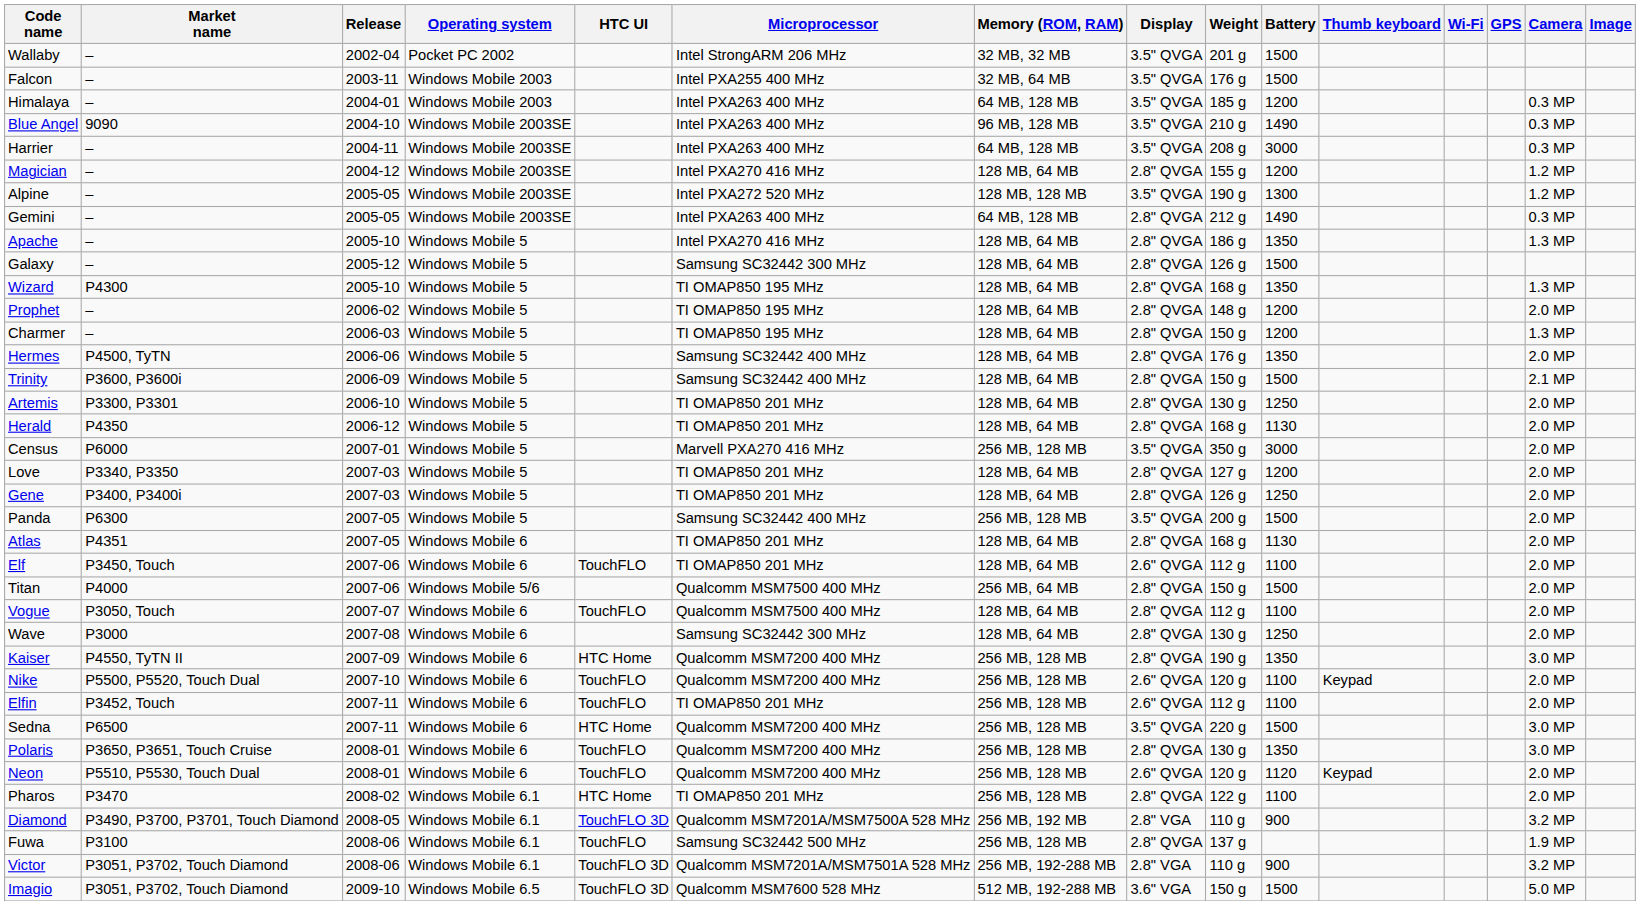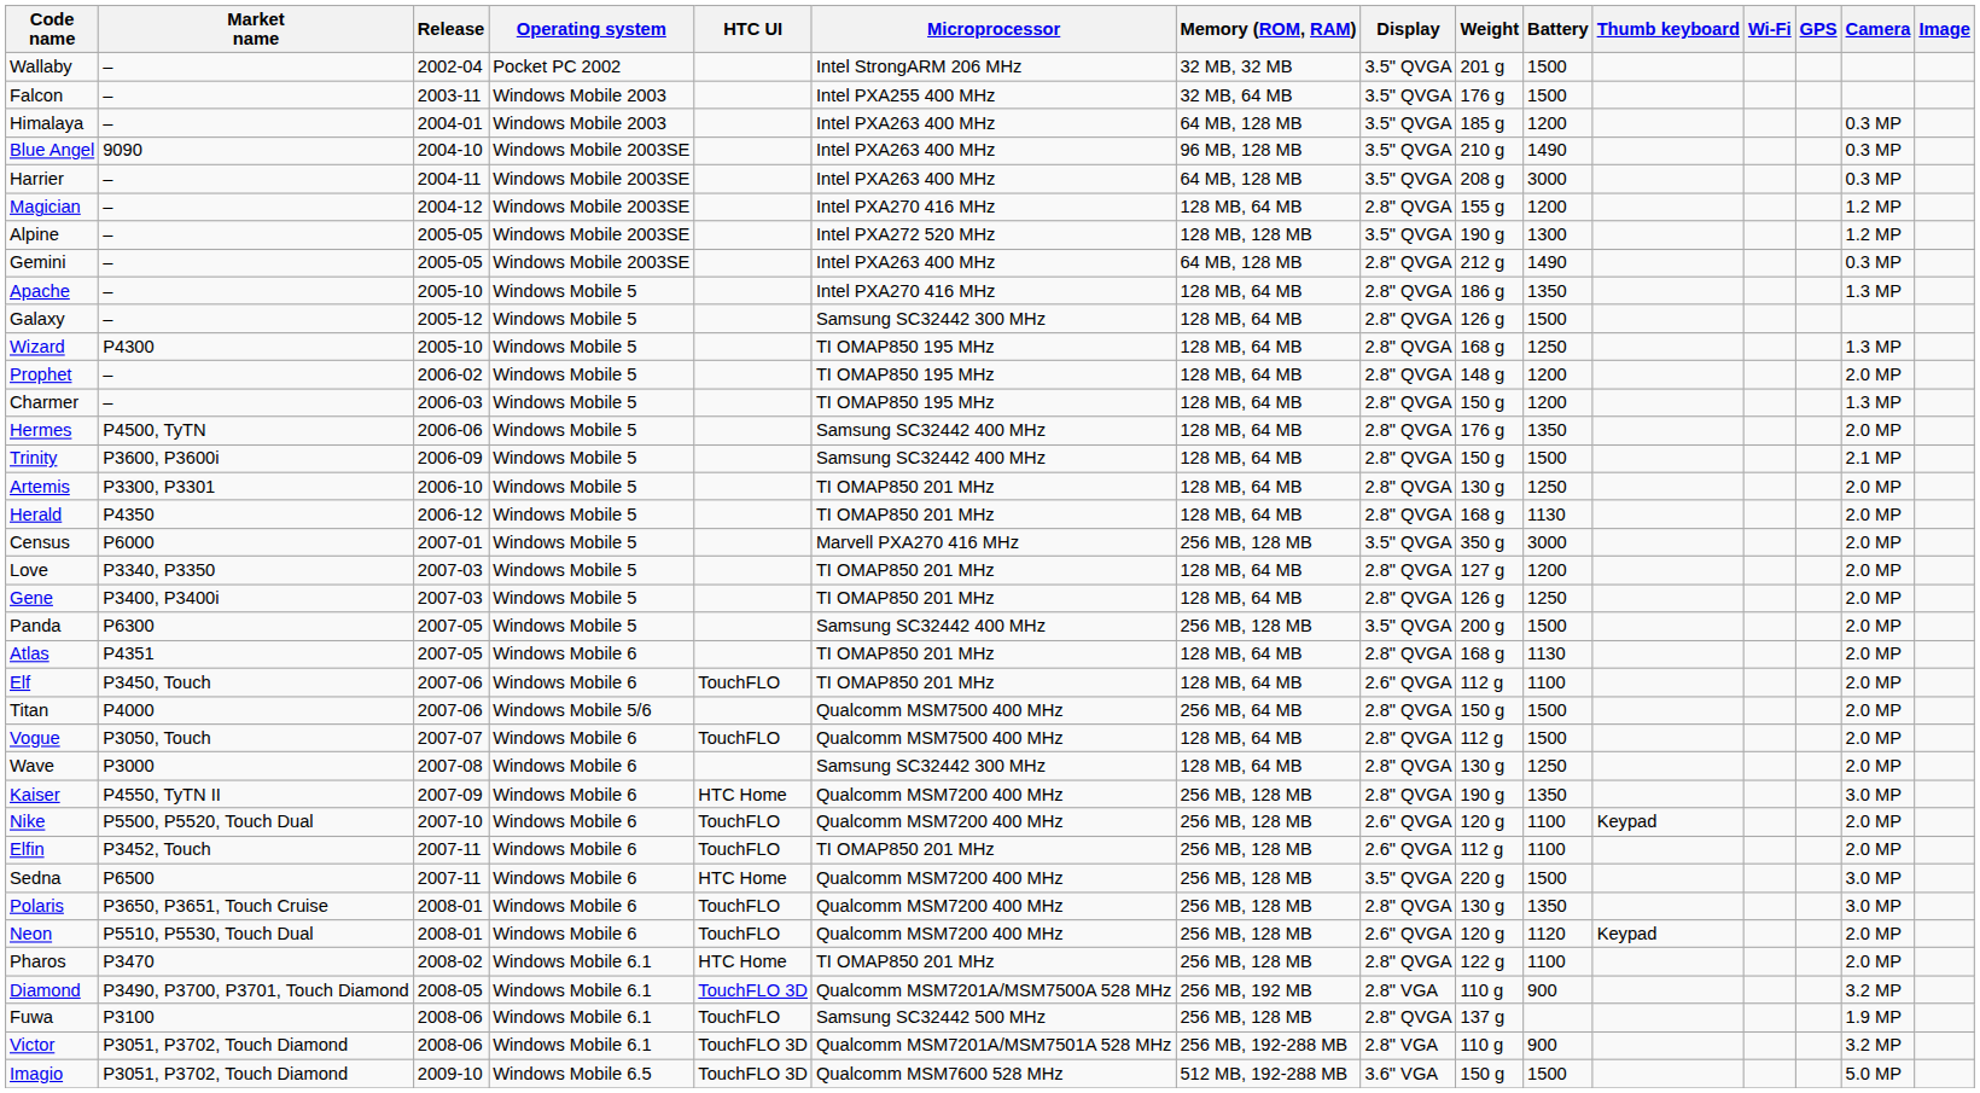Wizard | Battery: 1350 -> 1250
Vogue | Battery: 1100 -> 1500
